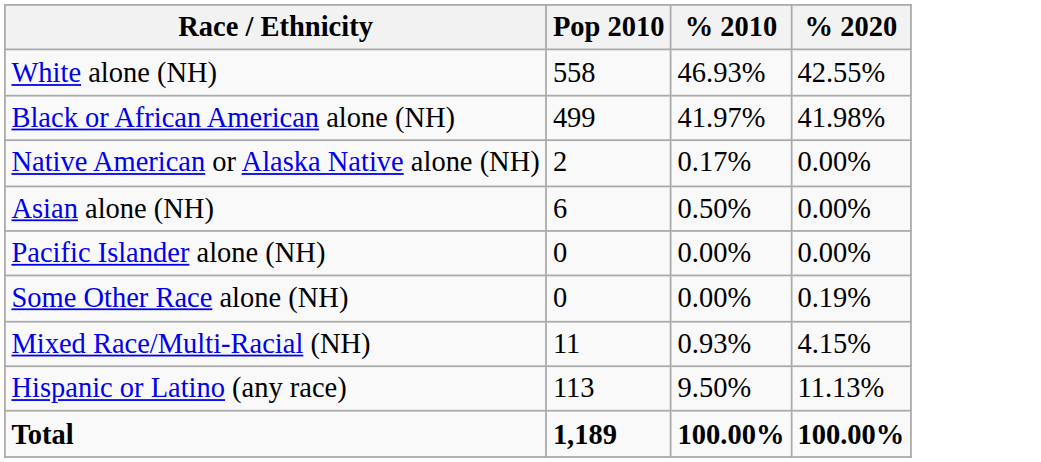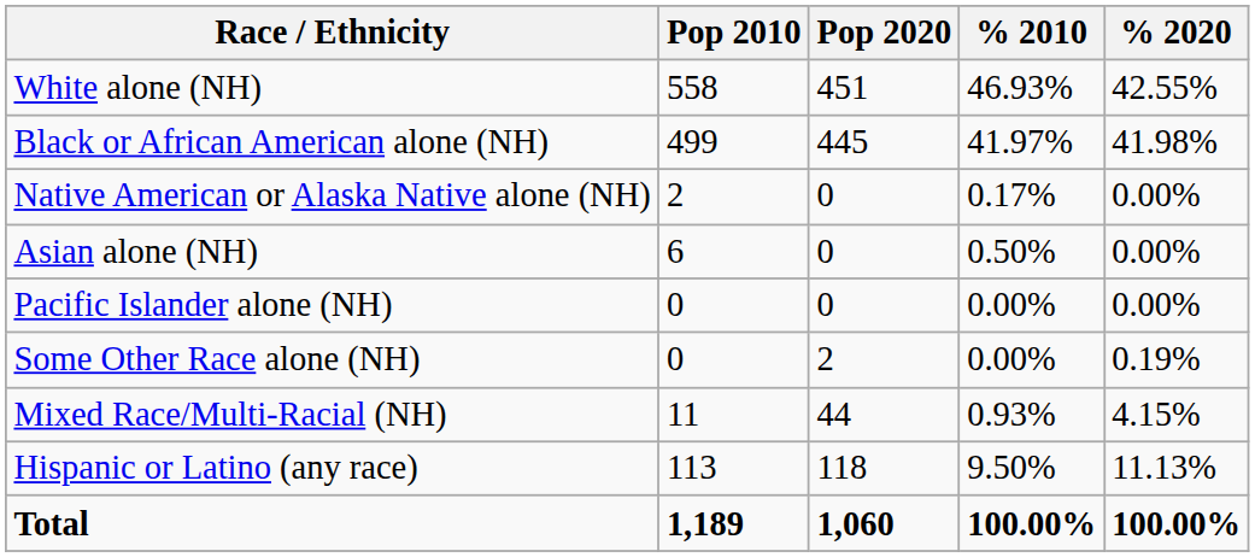+ column: Pop 2020 | 451 | 445 | 0 | 0 | 0 | 2 | 44 | 118 | 1,060
